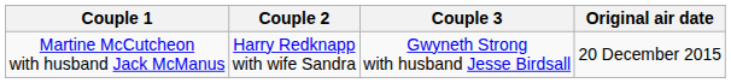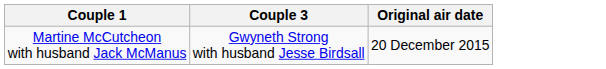- column: Couple 2 | Harry Redknapp with wife Sandra
